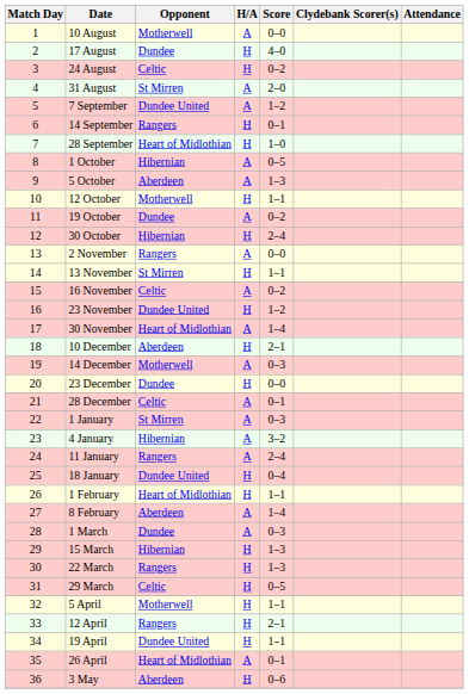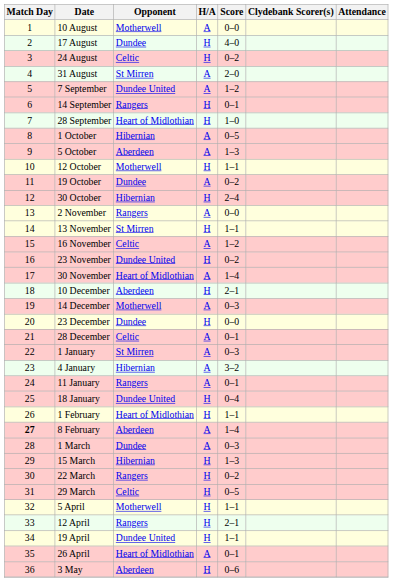16 November | Score: 0–2 -> 1–2
23 November | Score: 1–2 -> 0–2
11 January | Score: 2–4 -> 0–1
8 February | Match Day: normal -> bold
22 March | Score: 1–3 -> 0–2
